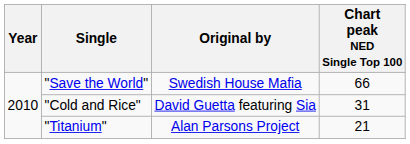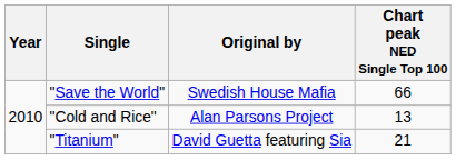"Cold and Rice" | Original by: David Guetta featuring Sia -> Alan Parsons Project
"Cold and Rice" | Chart peak NED Single Top 100: 31 -> 13
"Titanium" | Original by: Alan Parsons Project -> David Guetta featuring Sia
